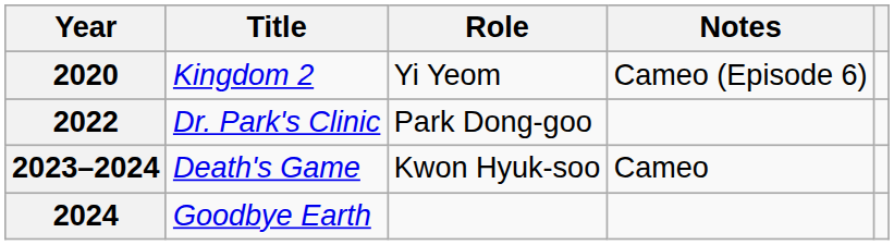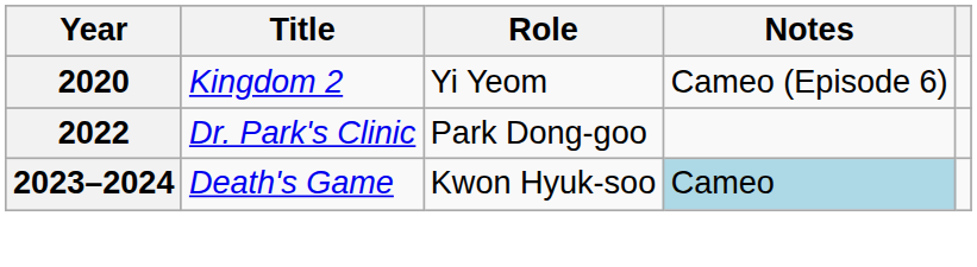2023–2024 | Notes: no background -> lightblue background
- row: 2024 | Goodbye Earth
